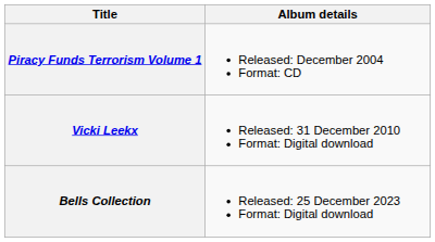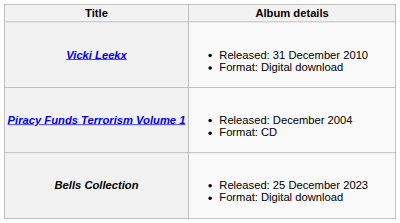rows swapped: Piracy Funds Terrorism Volume 1 <-> Vicki Leekx
